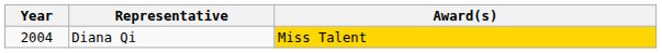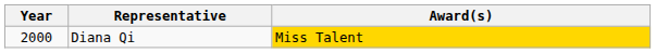Diana Qi | Year: 2004 -> 2000
